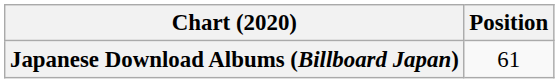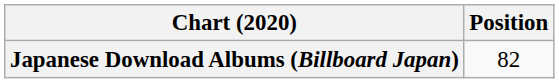Japanese Download Albums (Billboard Japan) | Position: 61 -> 82
